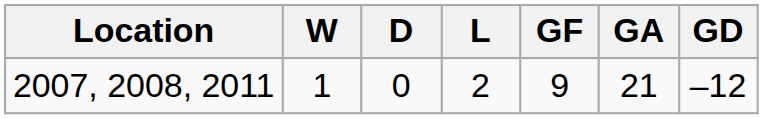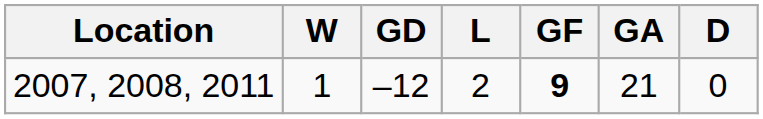columns swapped: D <-> GD
2007, 2008, 2011 | GF: normal -> bold
